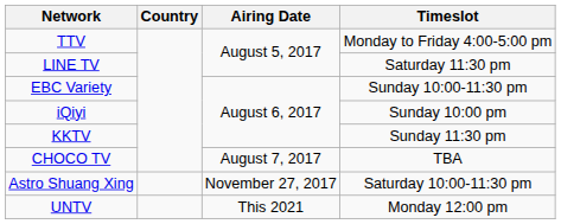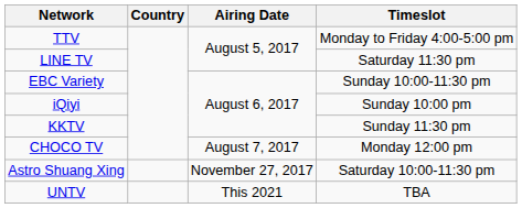CHOCO TV | Timeslot: TBA -> Monday 12:00 pm
UNTV | Timeslot: Monday 12:00 pm -> TBA
